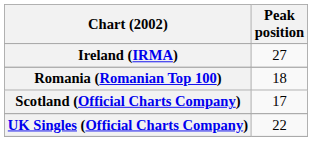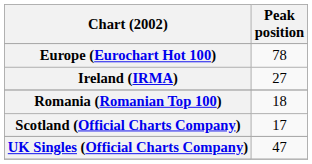+ row: Europe (Eurochart Hot 100) | 78
UK Singles (Official Charts Company) | Peak position: 22 -> 47
